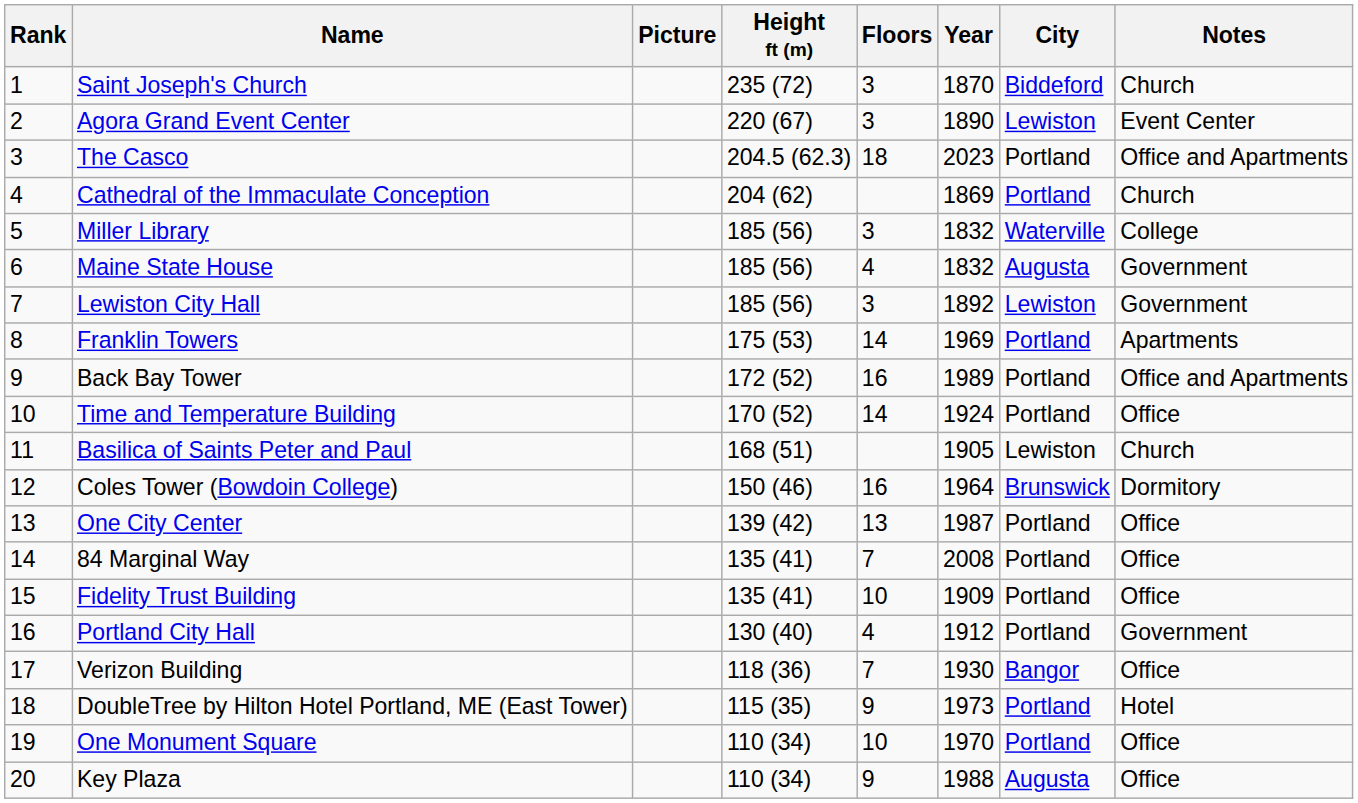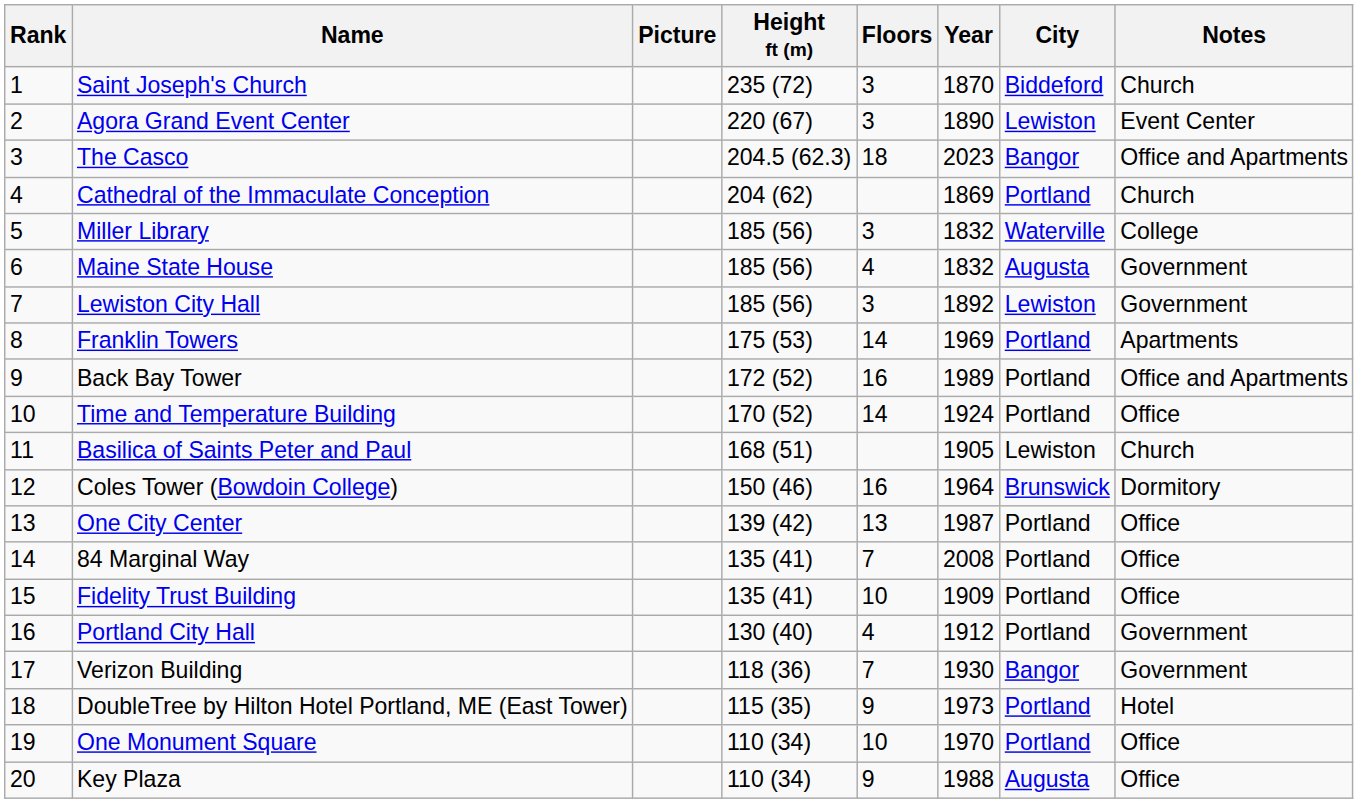The Casco | City: Portland -> Bangor
Verizon Building | Notes: Office -> Government
